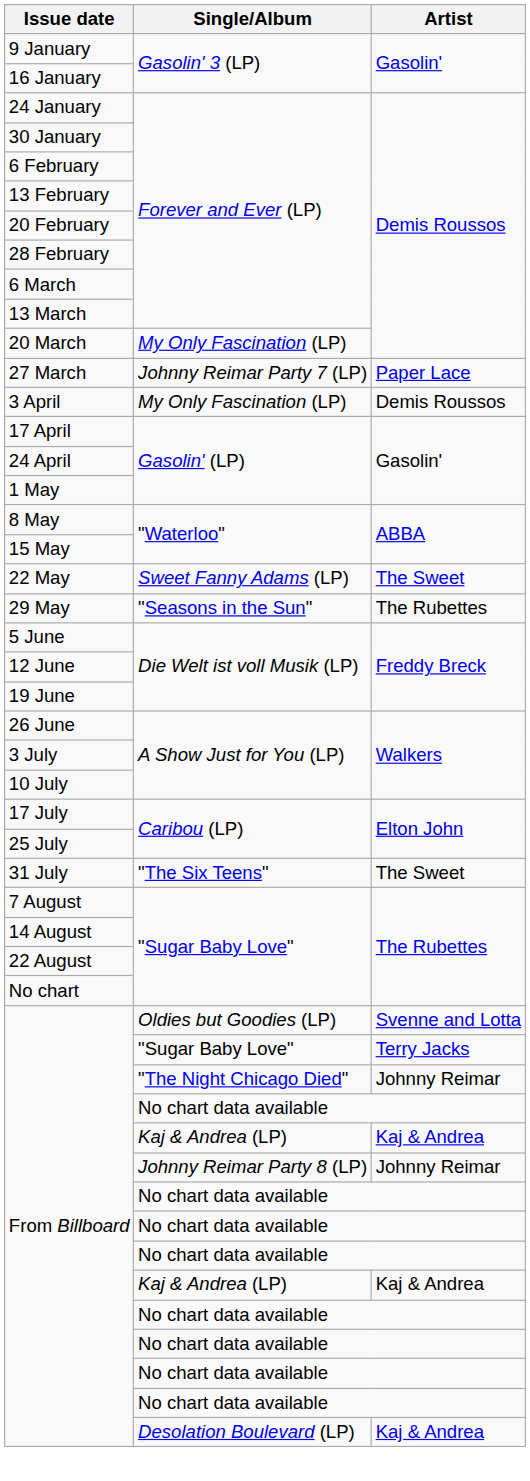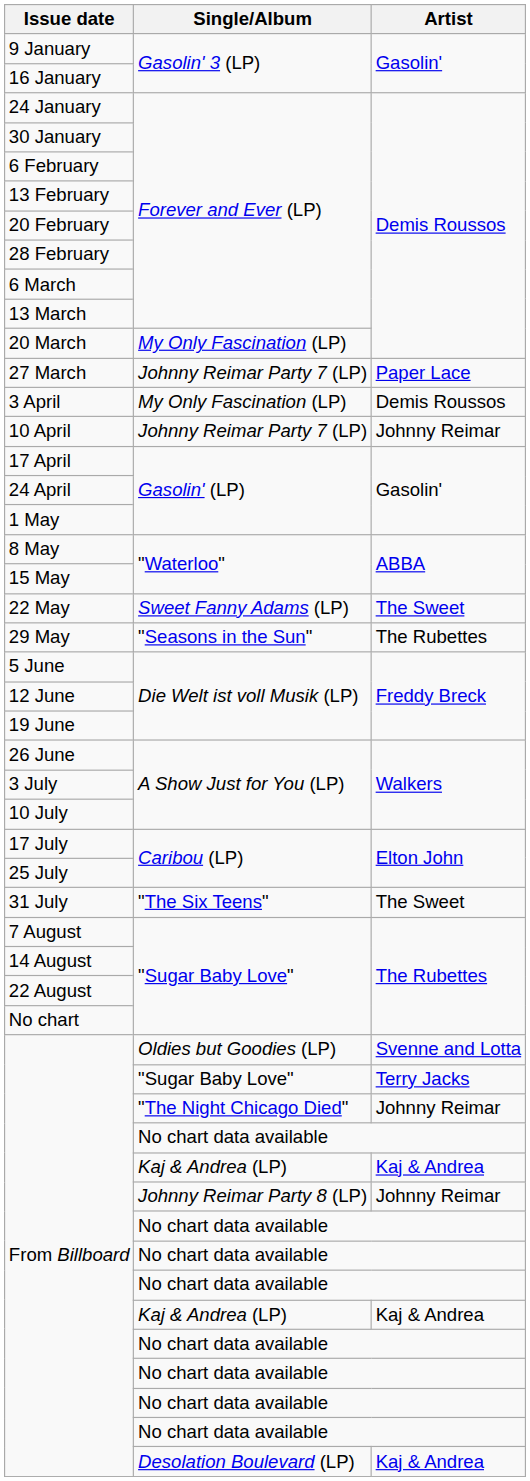+ row: 10 April | Johnny Reimar Party 7 (LP) | Johnny Reimar
